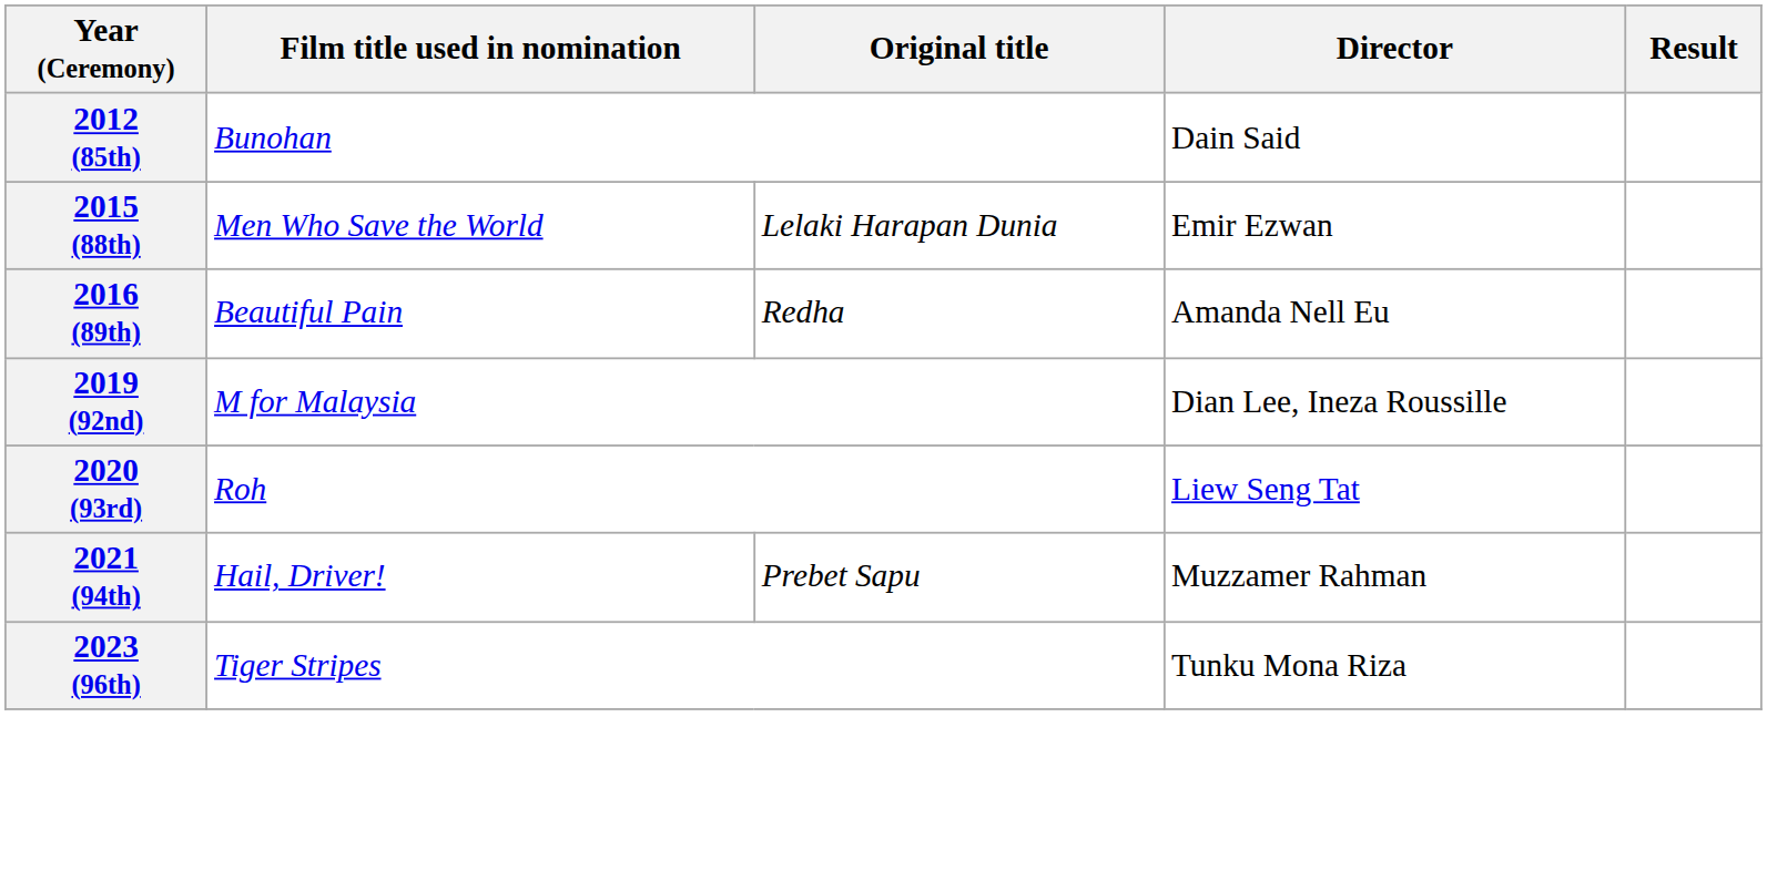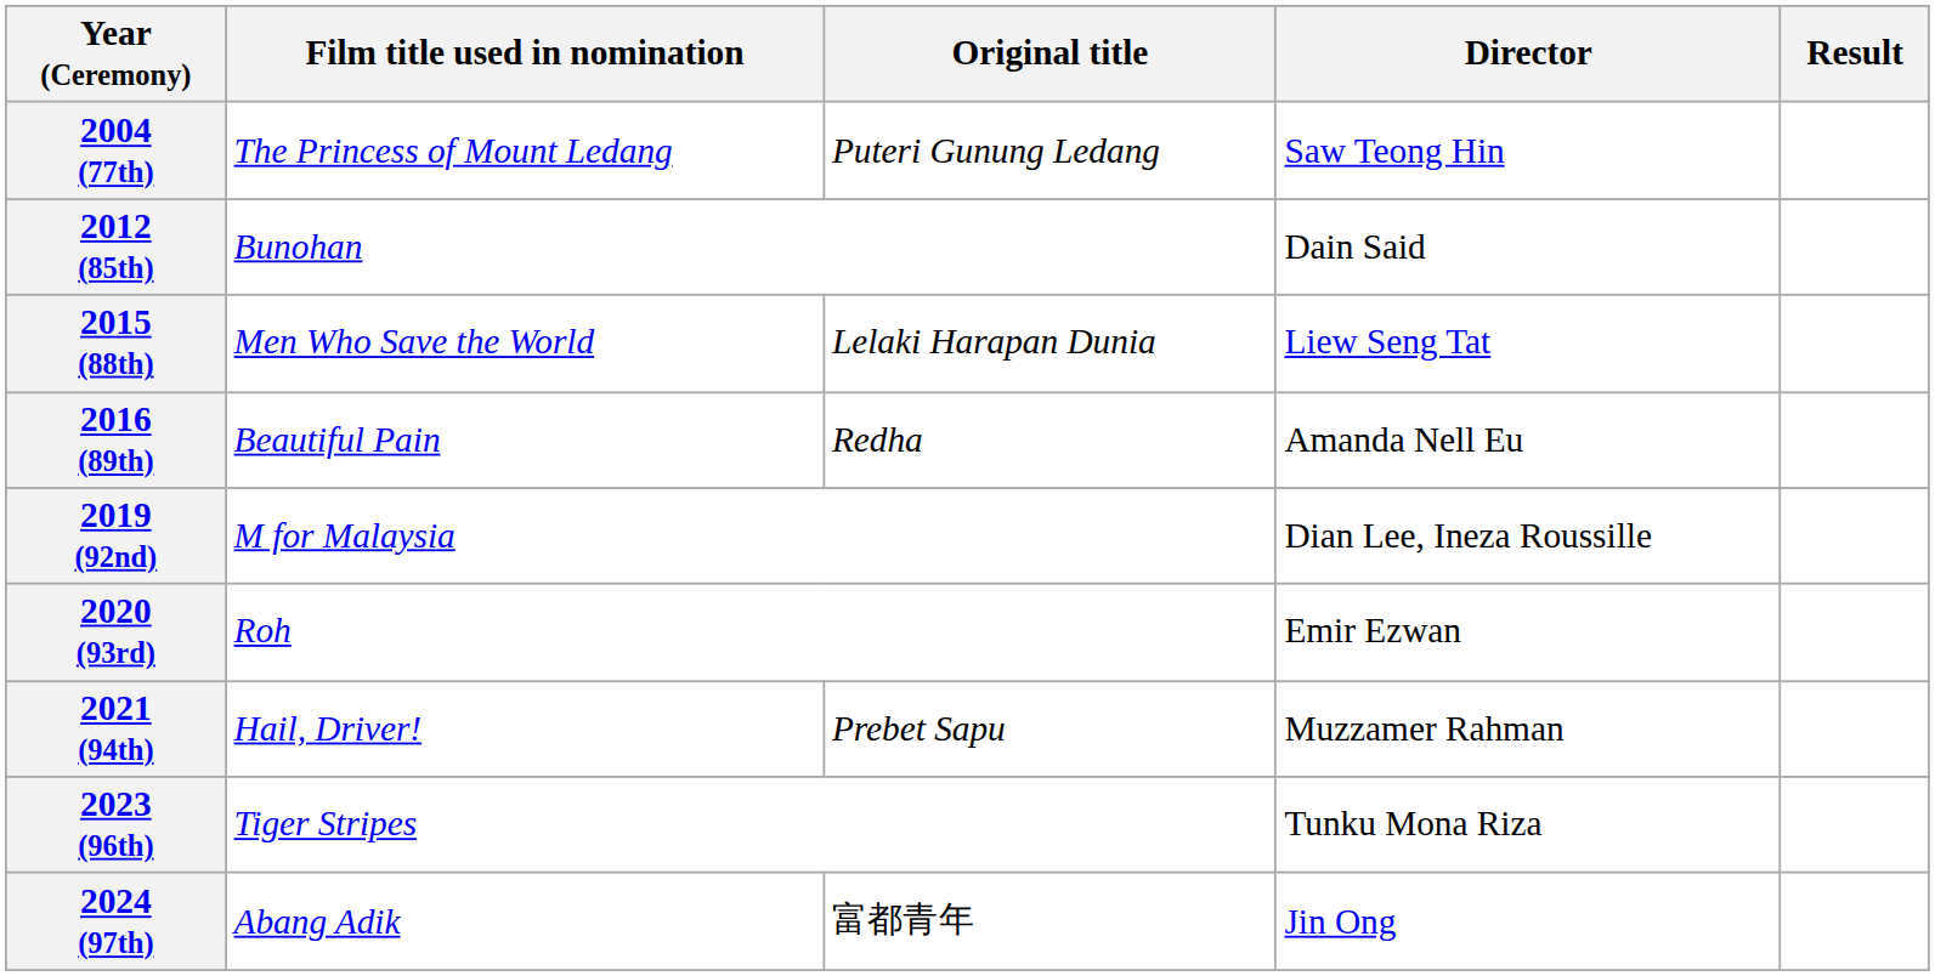+ row: 2004 (77th) | The Princess of Mount Ledang | Puteri Gunung Ledang | Saw Teong Hin
2015 (88th) | Director: Emir Ezwan -> Liew Seng Tat
2020 (93rd) | Director: Liew Seng Tat -> Emir Ezwan
+ row: 2024 (97th) | Abang Adik | 富都青年 | Jin Ong
